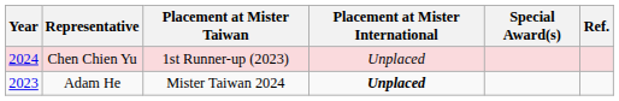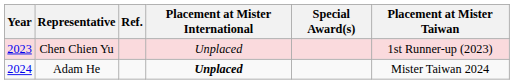columns swapped: Placement at Mister Taiwan <-> Ref.
Chen Chien Yu | Year: 2024 -> 2023
Adam He | Year: 2023 -> 2024
